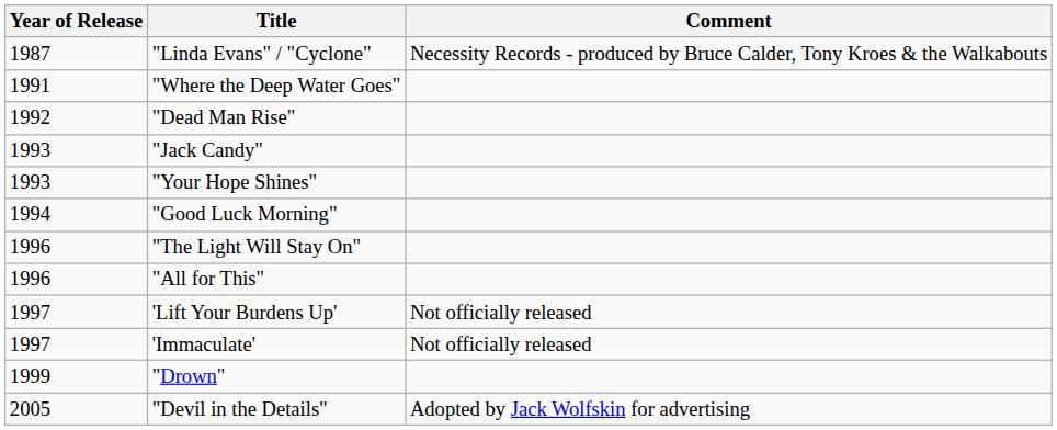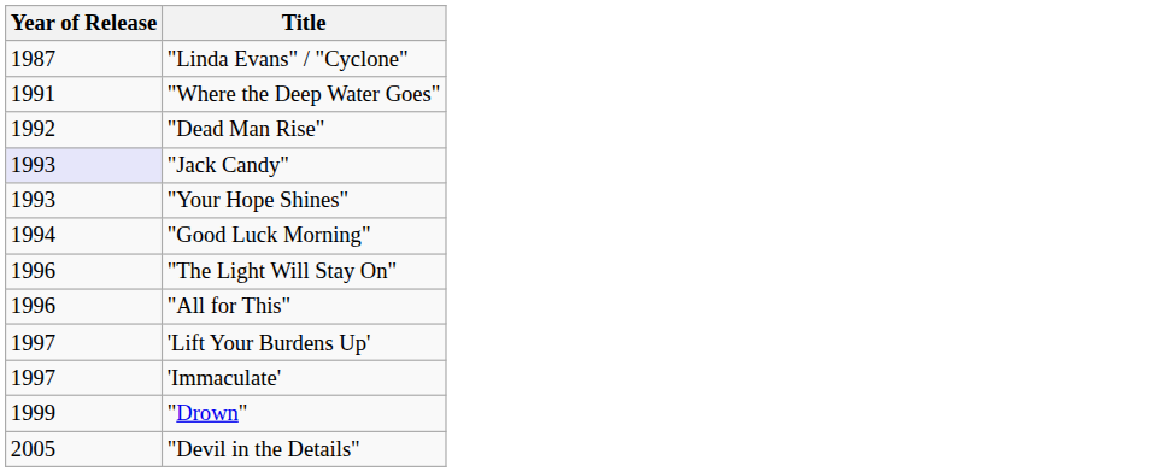- column: Comment | Necessity Records - produced by Bruce Calder, Tony Kroes & the Walkabouts | Not officially released | Not officially released | Adopted by Jack Wolfskin for advertising
"Jack Candy" | Year of Release: no background -> lavender background
